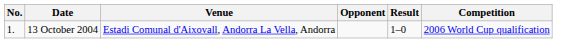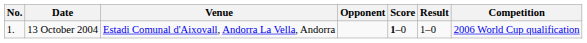+ column: Score | 1–0
